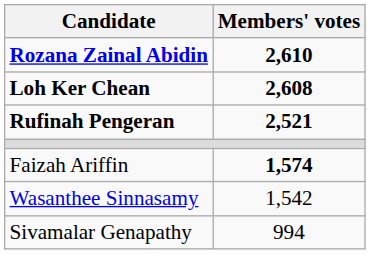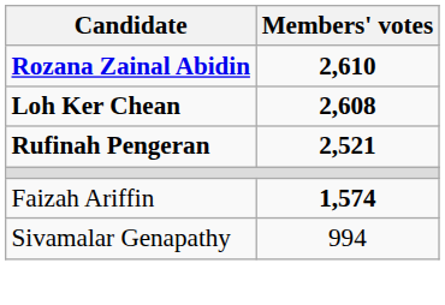- row: Wasanthee Sinnasamy | 1,542
